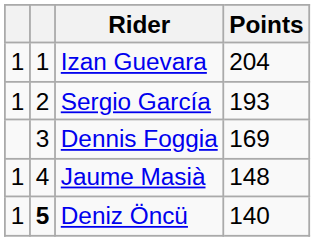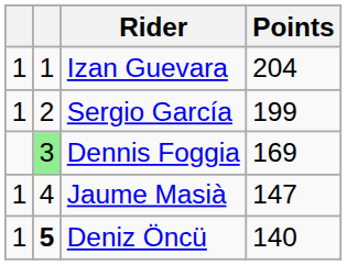Sergio García | Points: 193 -> 199
Dennis Foggia | column 2: no background -> lightgreen background
Jaume Masià | Points: 148 -> 147
